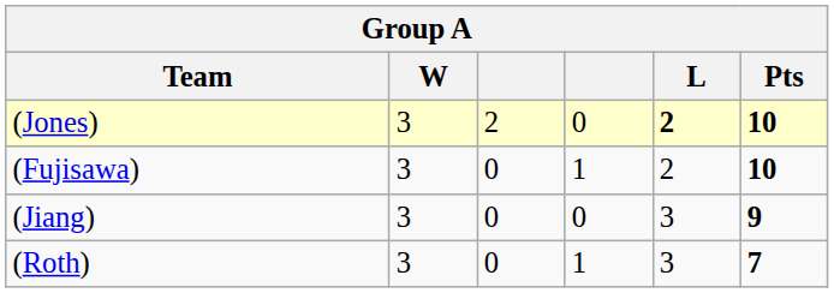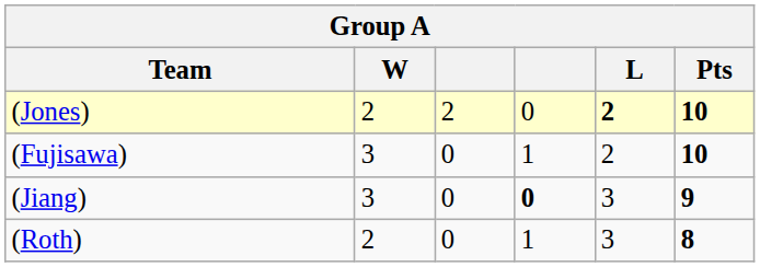(Jones) | W: 3 -> 2
(Jiang) | column 4: normal -> bold
(Roth) | W: 3 -> 2
(Roth) | Pts: 7 -> 8
